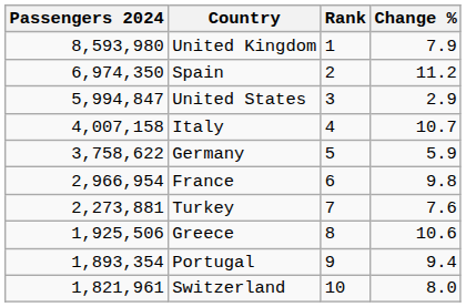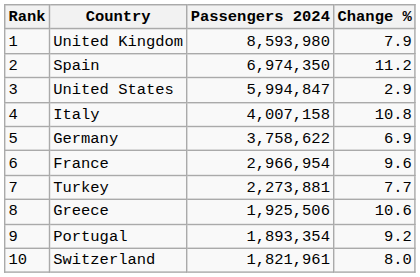columns swapped: Rank <-> Passengers 2024
Italy | Change %: 10.7 -> 10.8
Germany | Change %: 5.9 -> 6.9
France | Change %: 9.8 -> 9.6
Turkey | Change %: 7.6 -> 7.7
Portugal | Change %: 9.4 -> 9.2
